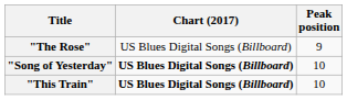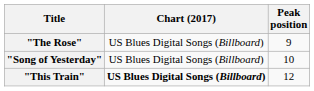"Song of Yesterday" | Chart (2017): bold -> normal
"This Train" | Peak position: 10 -> 12
